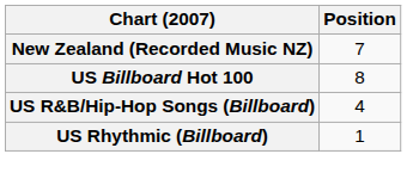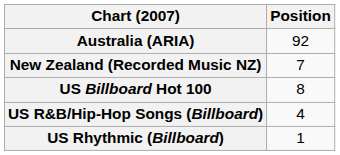+ row: Australia (ARIA) | 92
